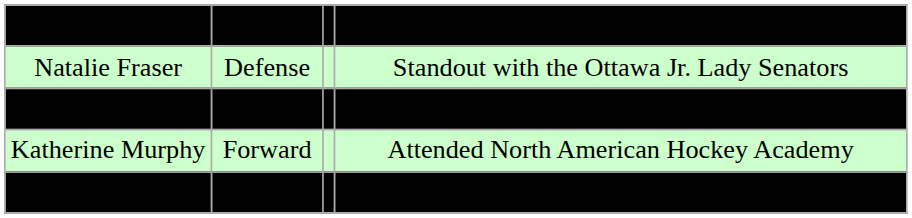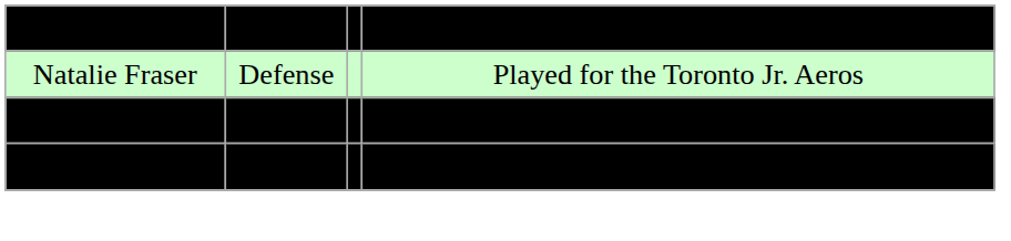Natalie Fraser | column 4: Standout with the Ottawa Jr. Lady Senators -> Played for the Toronto Jr. Aeros
Jessica Gazzola | column 4: Played for the Toronto Jr. Aeros -> Standout with the Ottawa Jr. Lady Senators
- row: Katherine Murphy | Forward | Attended North American Hockey Academy
